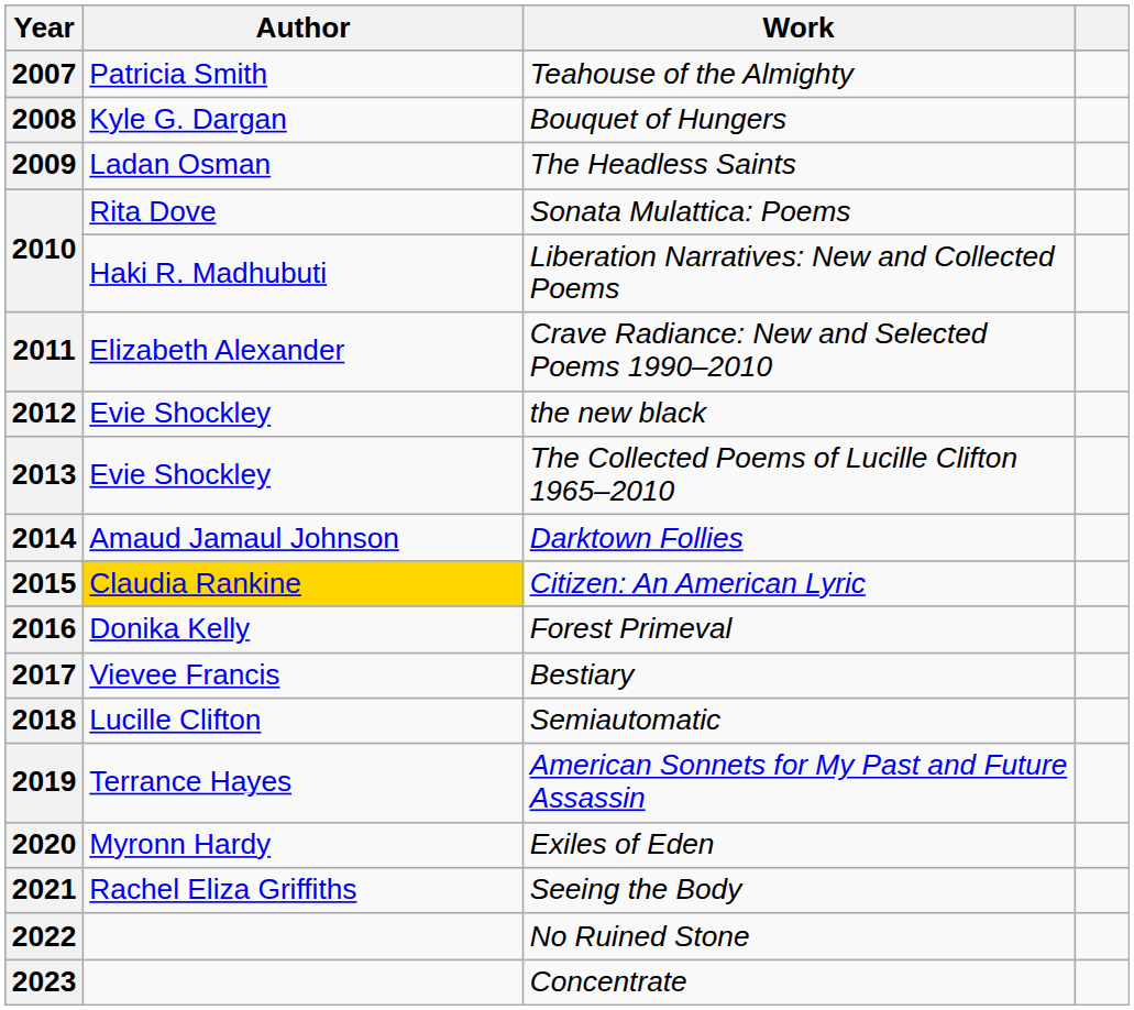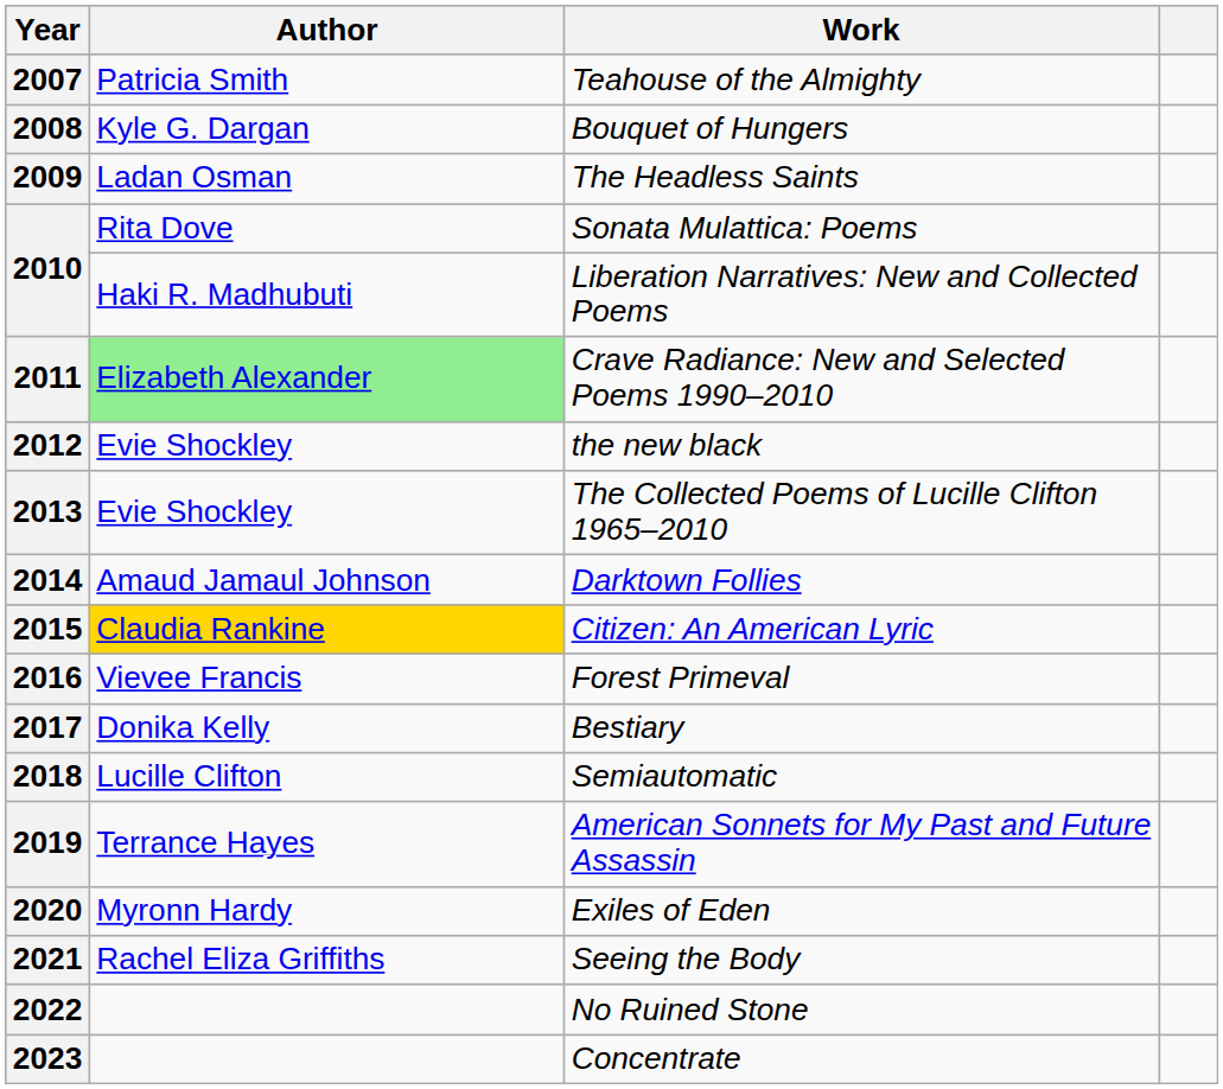2011 | Author: no background -> lightgreen background
2016 | Author: Donika Kelly -> Vievee Francis
2017 | Author: Vievee Francis -> Donika Kelly
